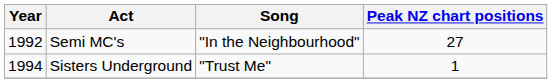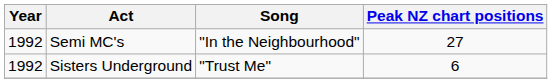Sisters Underground | Year: 1994 -> 1992
Sisters Underground | Peak NZ chart positions: 1 -> 6
